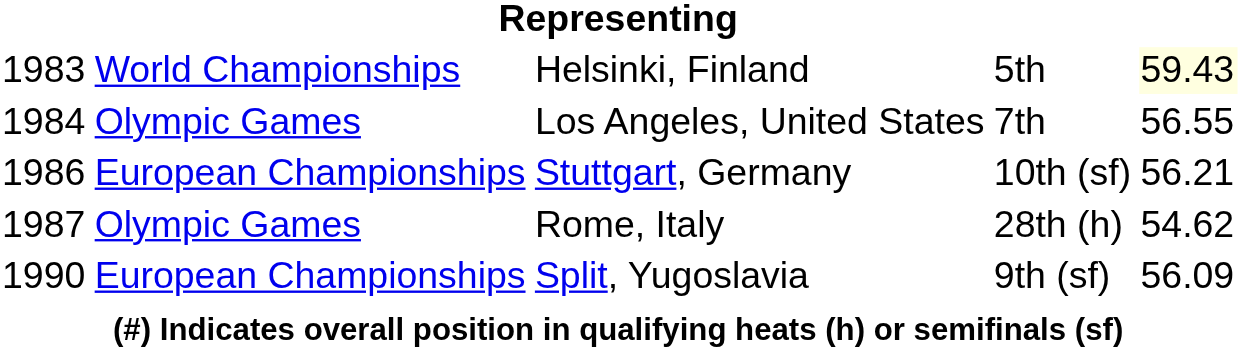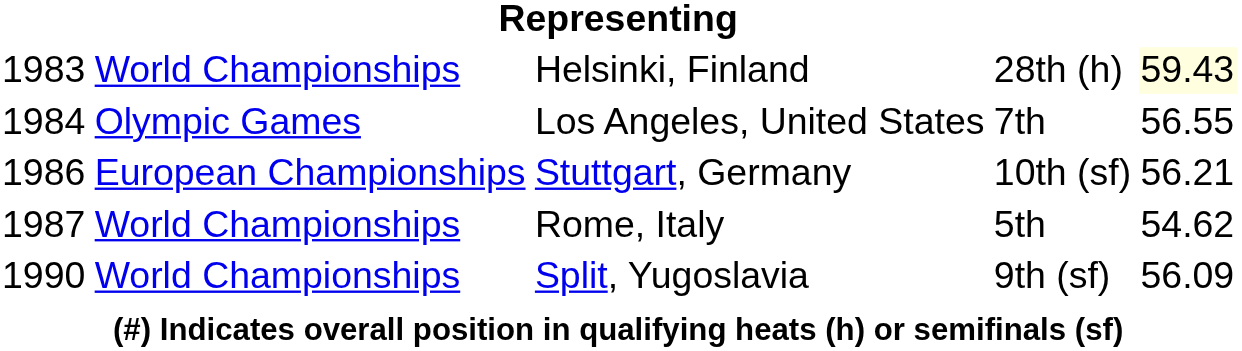Helsinki, Finland | column 4: 5th -> 28th (h)
Rome, Italy | column 2: Olympic Games -> World Championships
Rome, Italy | column 4: 28th (h) -> 5th
Split, Yugoslavia | column 2: European Championships -> World Championships
